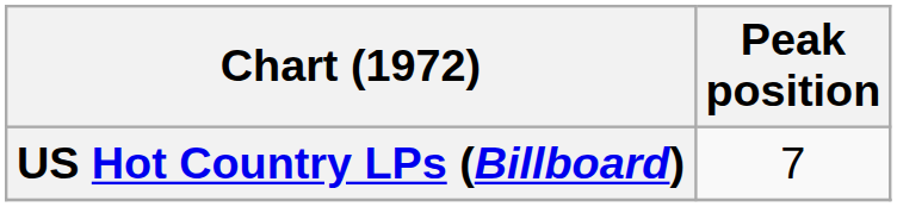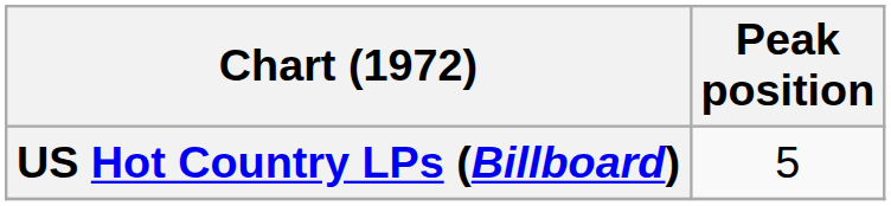US Hot Country LPs (Billboard) | Peak position: 7 -> 5
